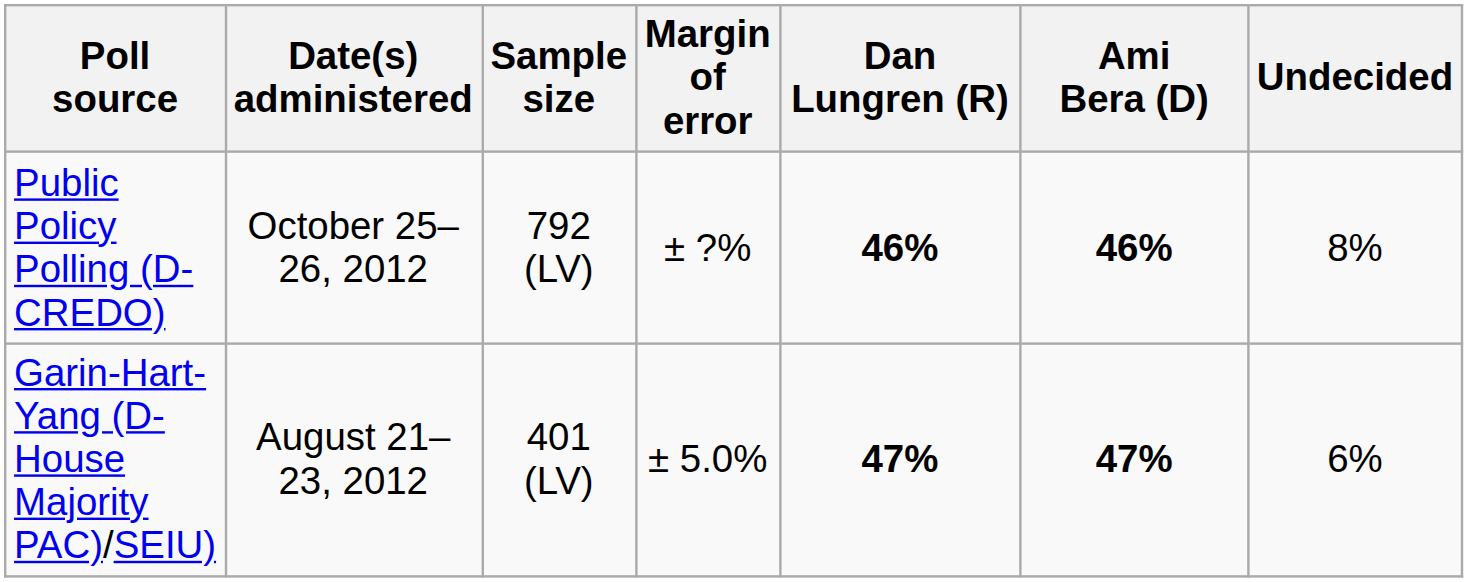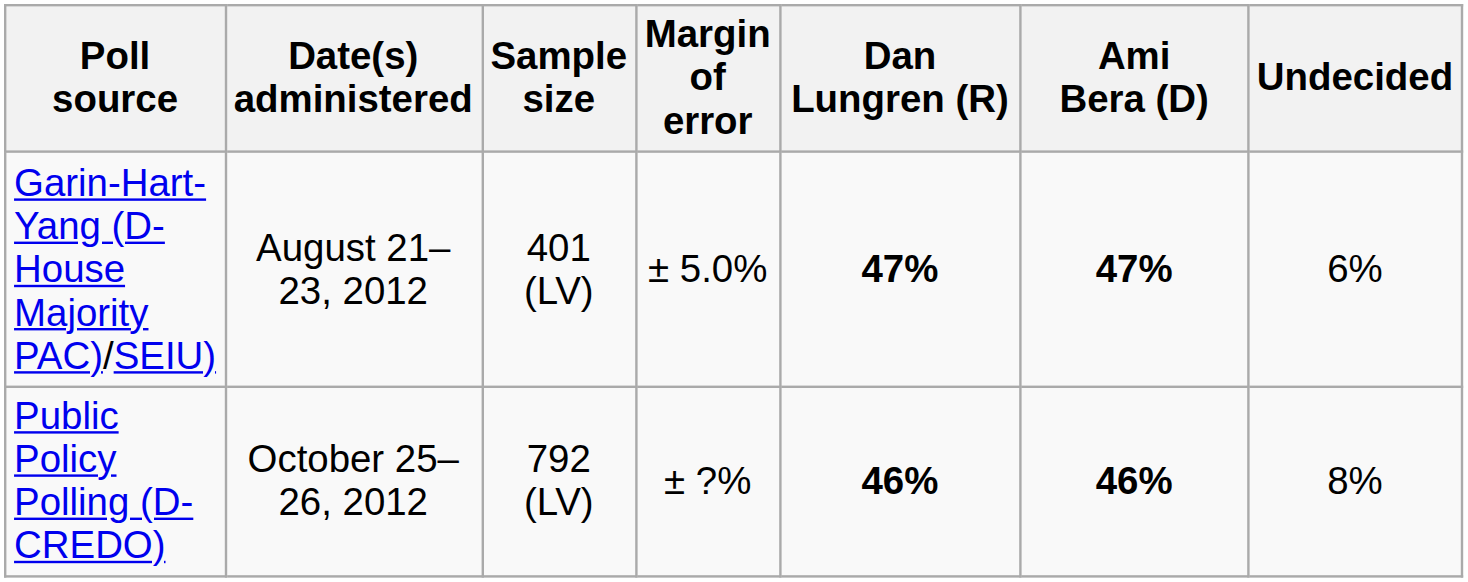rows swapped: Public Policy Polling (D-CREDO) <-> Garin-Hart-Yang (D-House Majority PAC)/SEIU)
